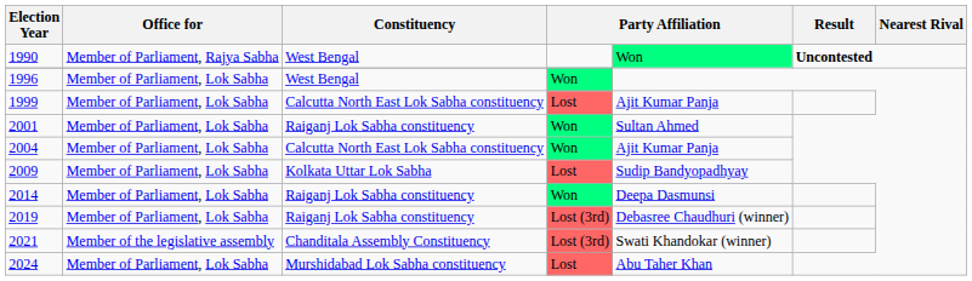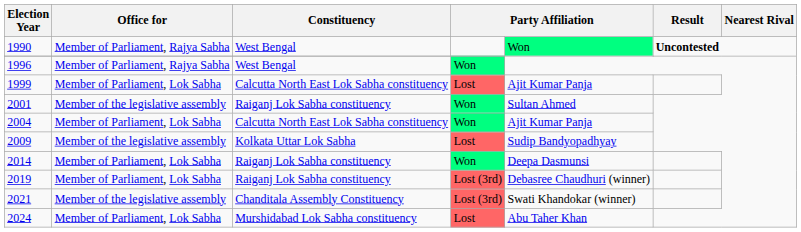1996 | Office for: Member of Parliament, Lok Sabha -> Member of Parliament, Rajya Sabha
2001 | Office for: Member of Parliament, Lok Sabha -> Member of the legislative assembly
2009 | Office for: Member of Parliament, Lok Sabha -> Member of the legislative assembly
